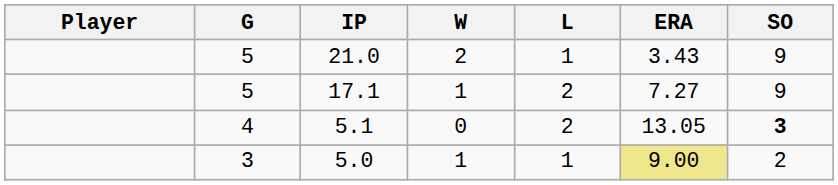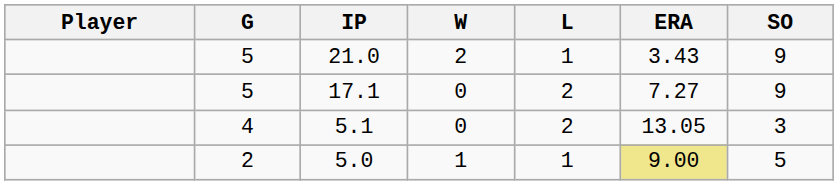17.1 | W: 1 -> 0
5.1 | SO: bold -> normal
5.0 | G: 3 -> 2
5.0 | SO: 2 -> 5
